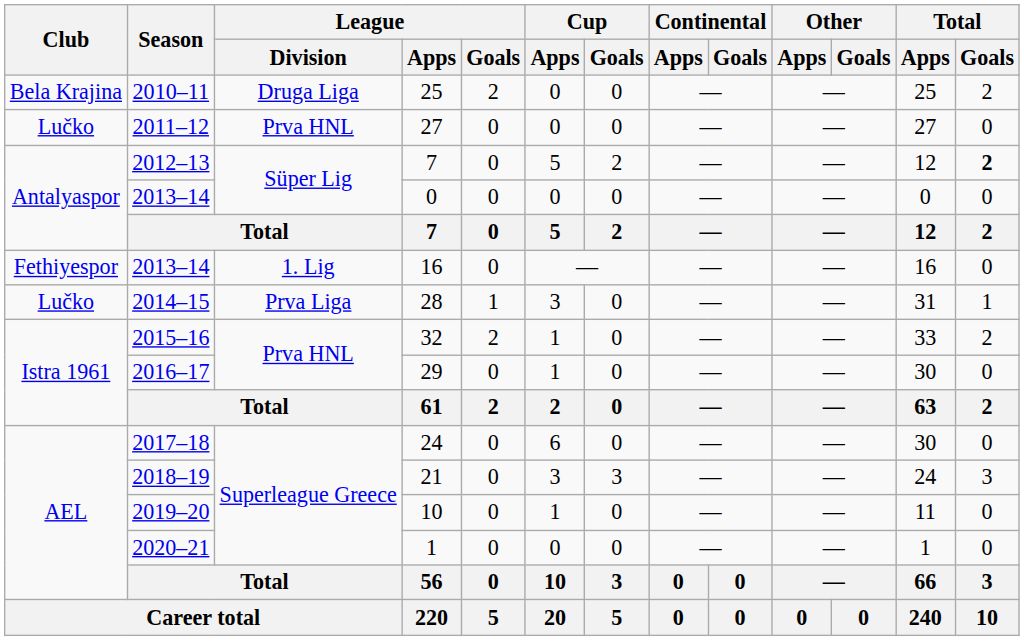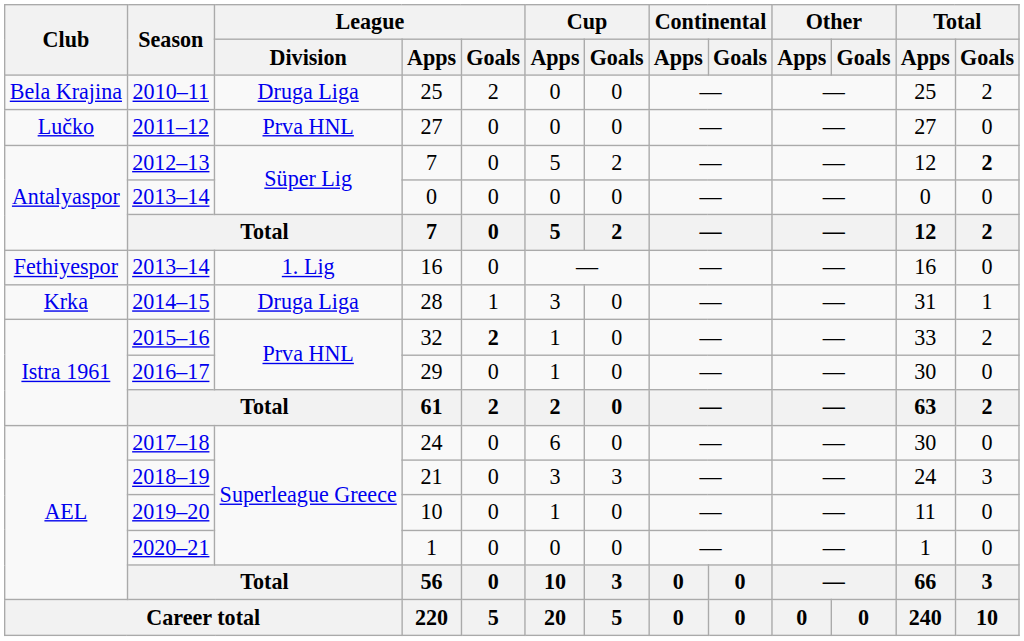28 | Club: Lučko -> Krka
28 | League / Division: Prva Liga -> Druga Liga
32 | League / Goals: normal -> bold
